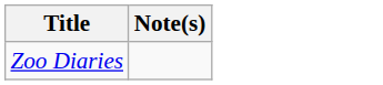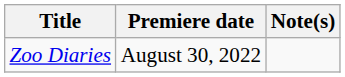+ column: Premiere date | August 30, 2022
